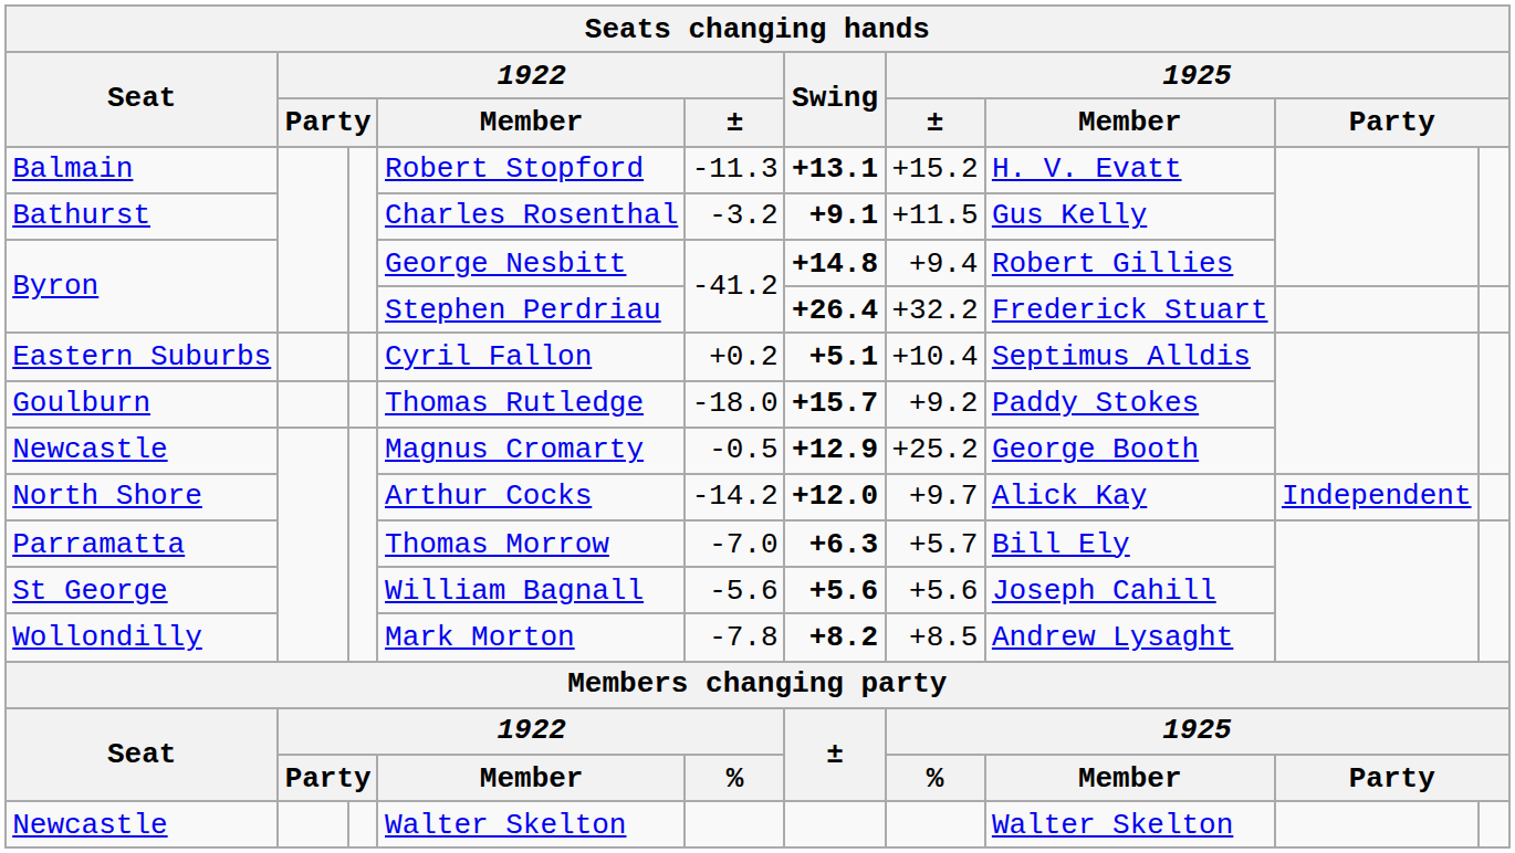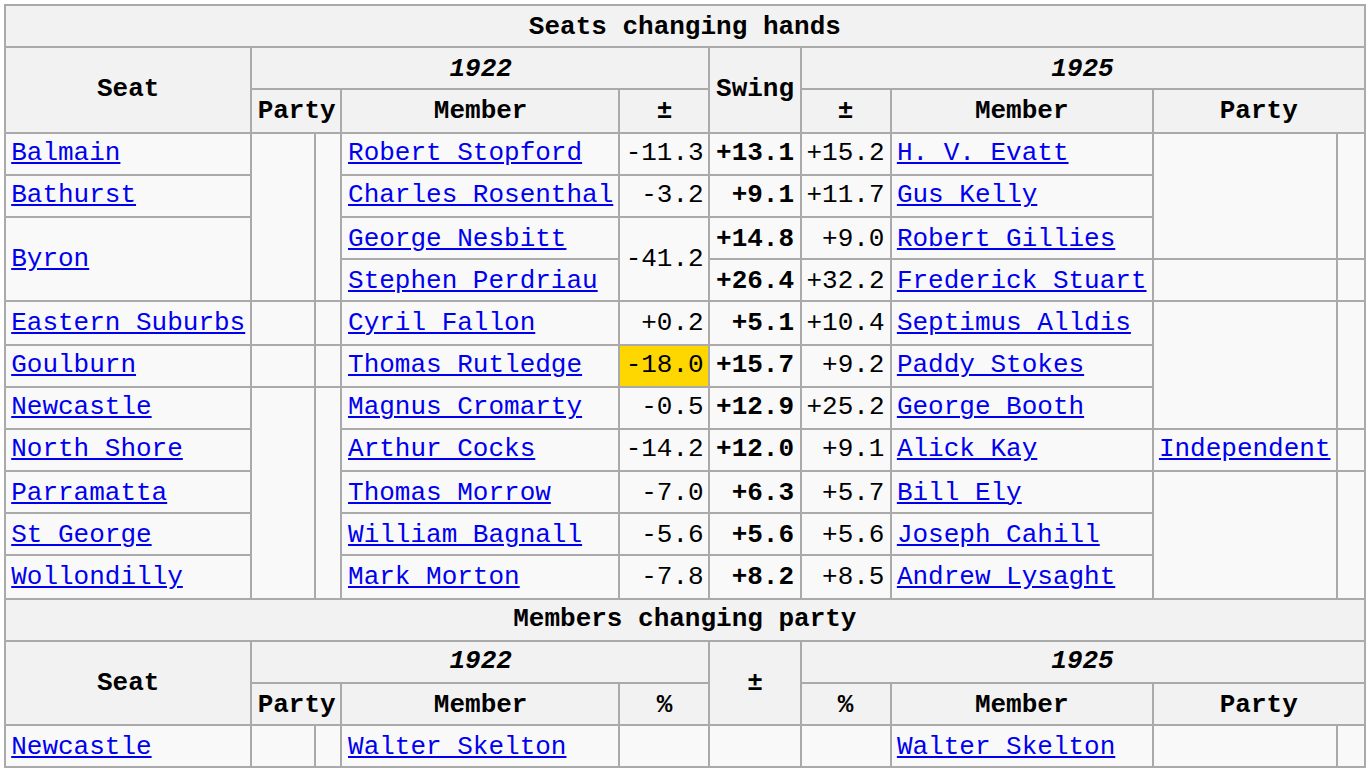Charles Rosenthal | 1925 / ±: +11.5 -> +11.7
George Nesbitt | 1925 / ±: +9.4 -> +9.0
Thomas Rutledge | 1922 / ±: no background -> gold background
Arthur Cocks | 1925 / ±: +9.7 -> +9.1
